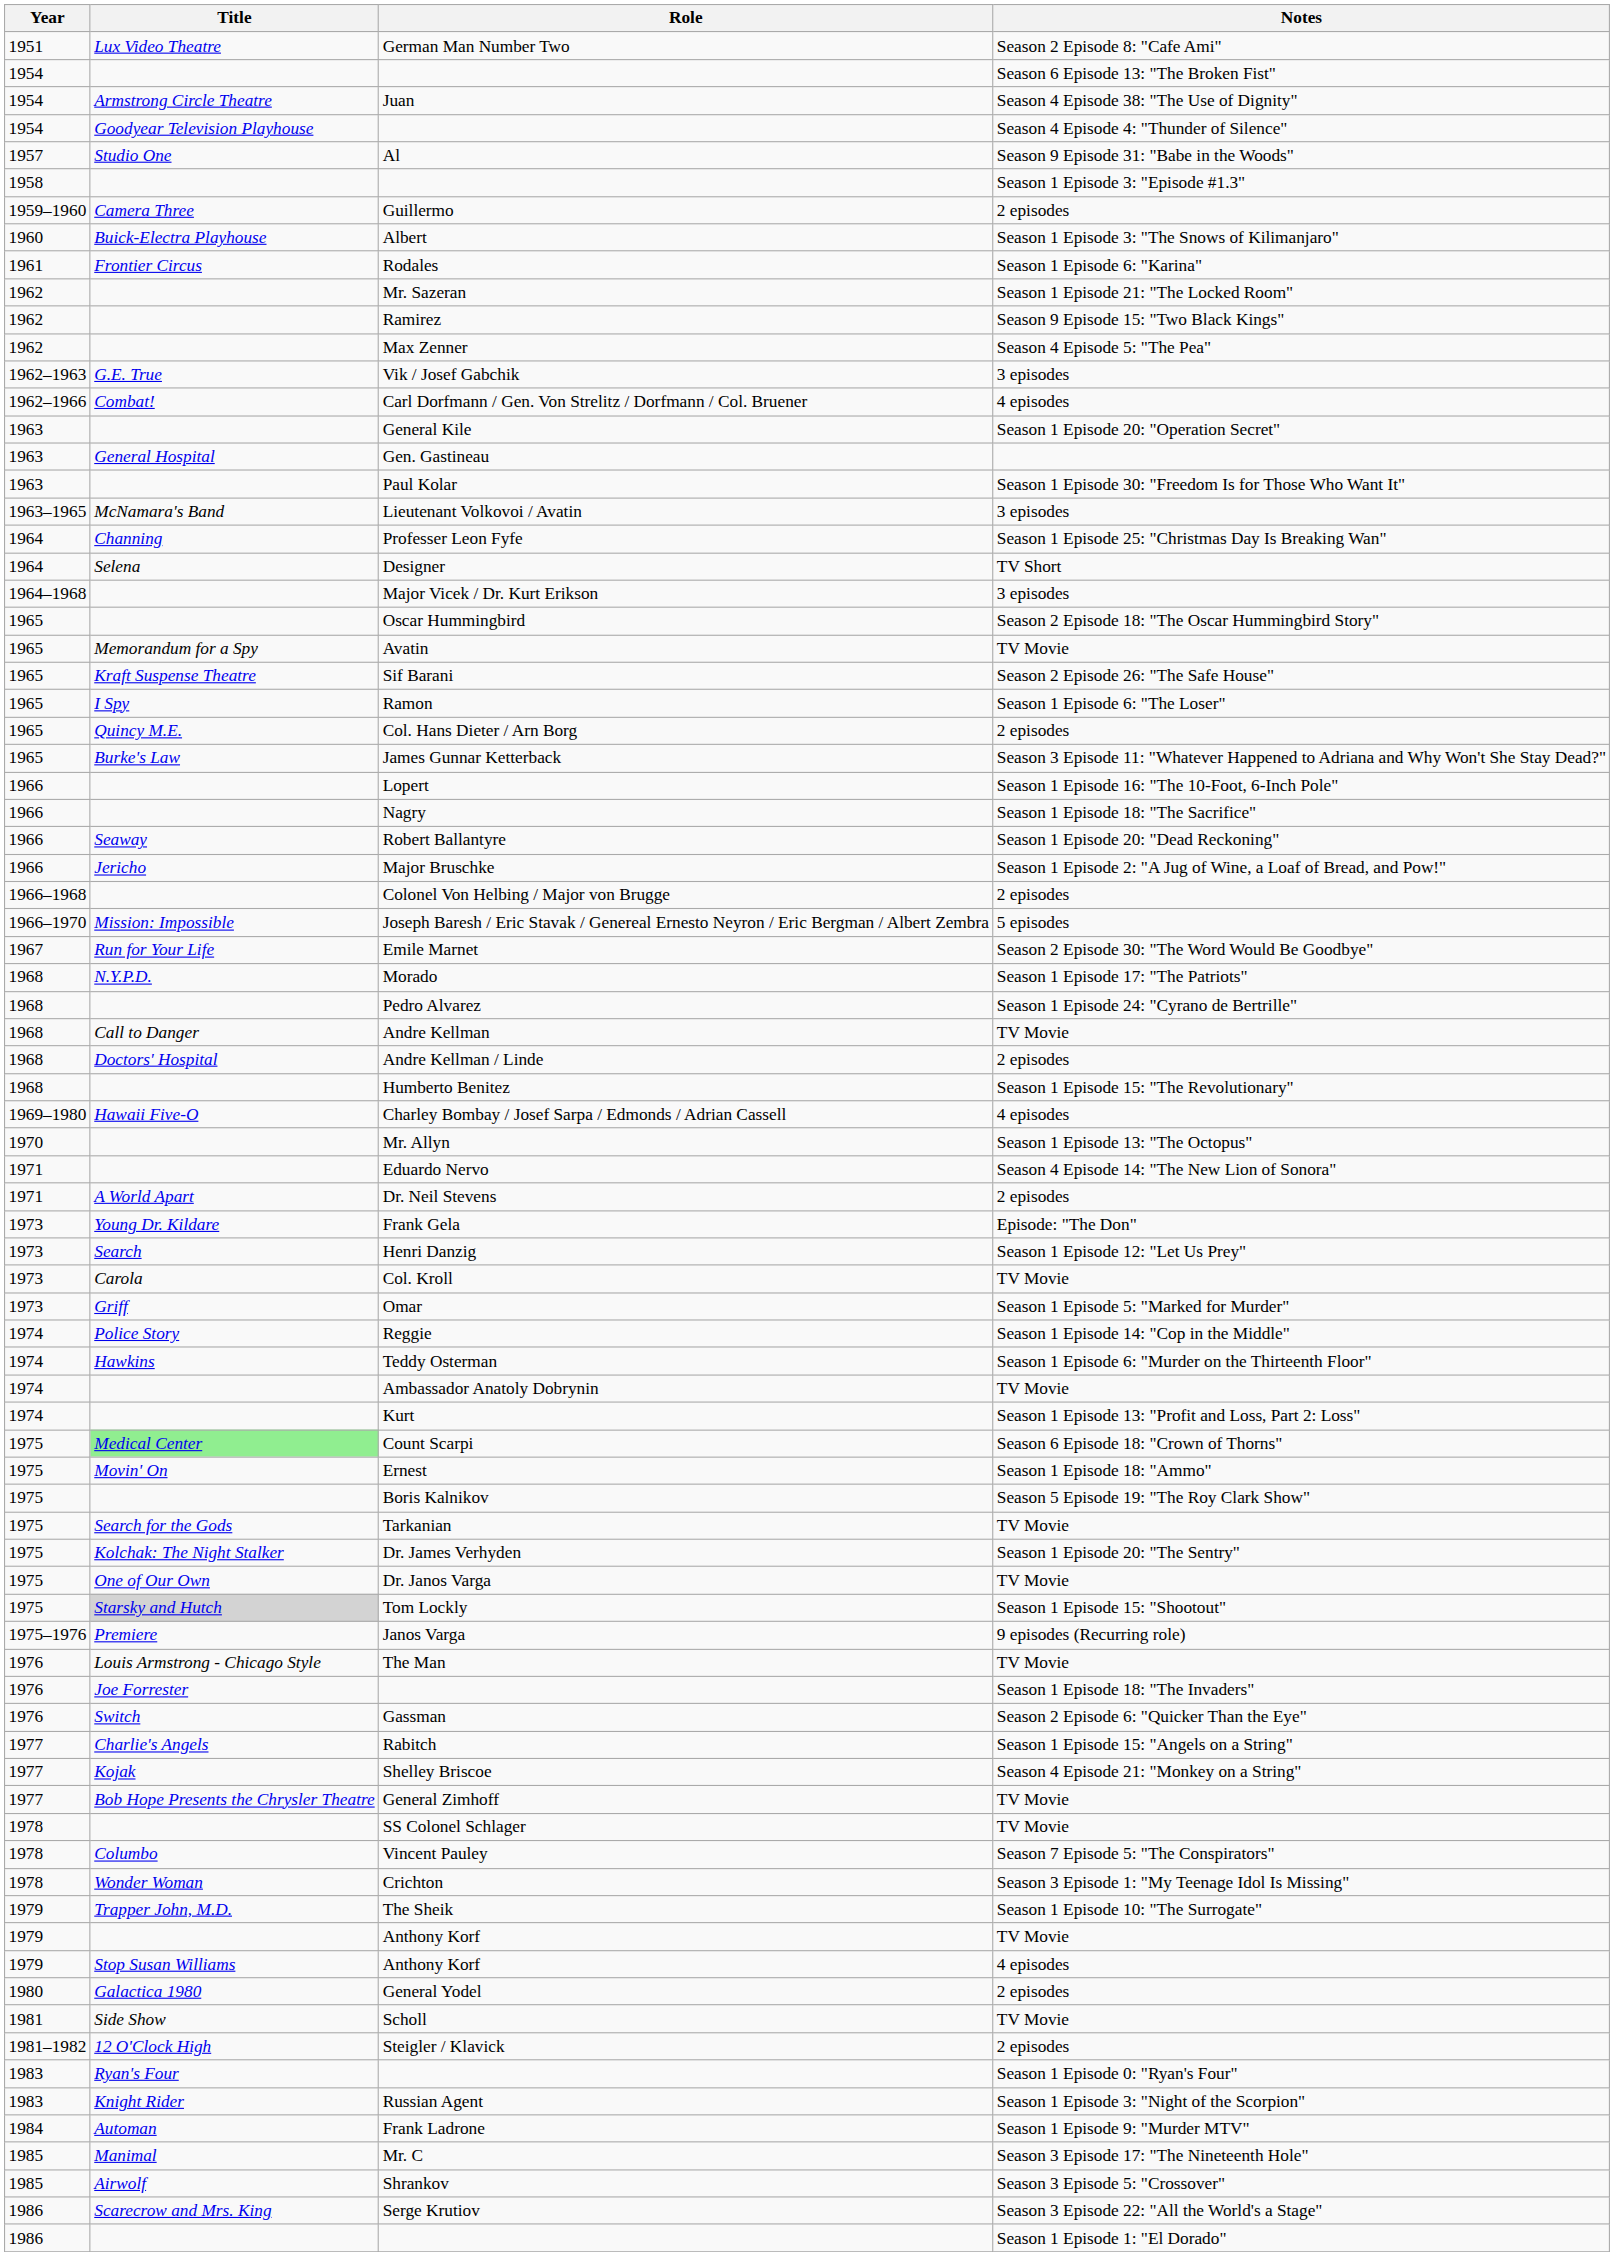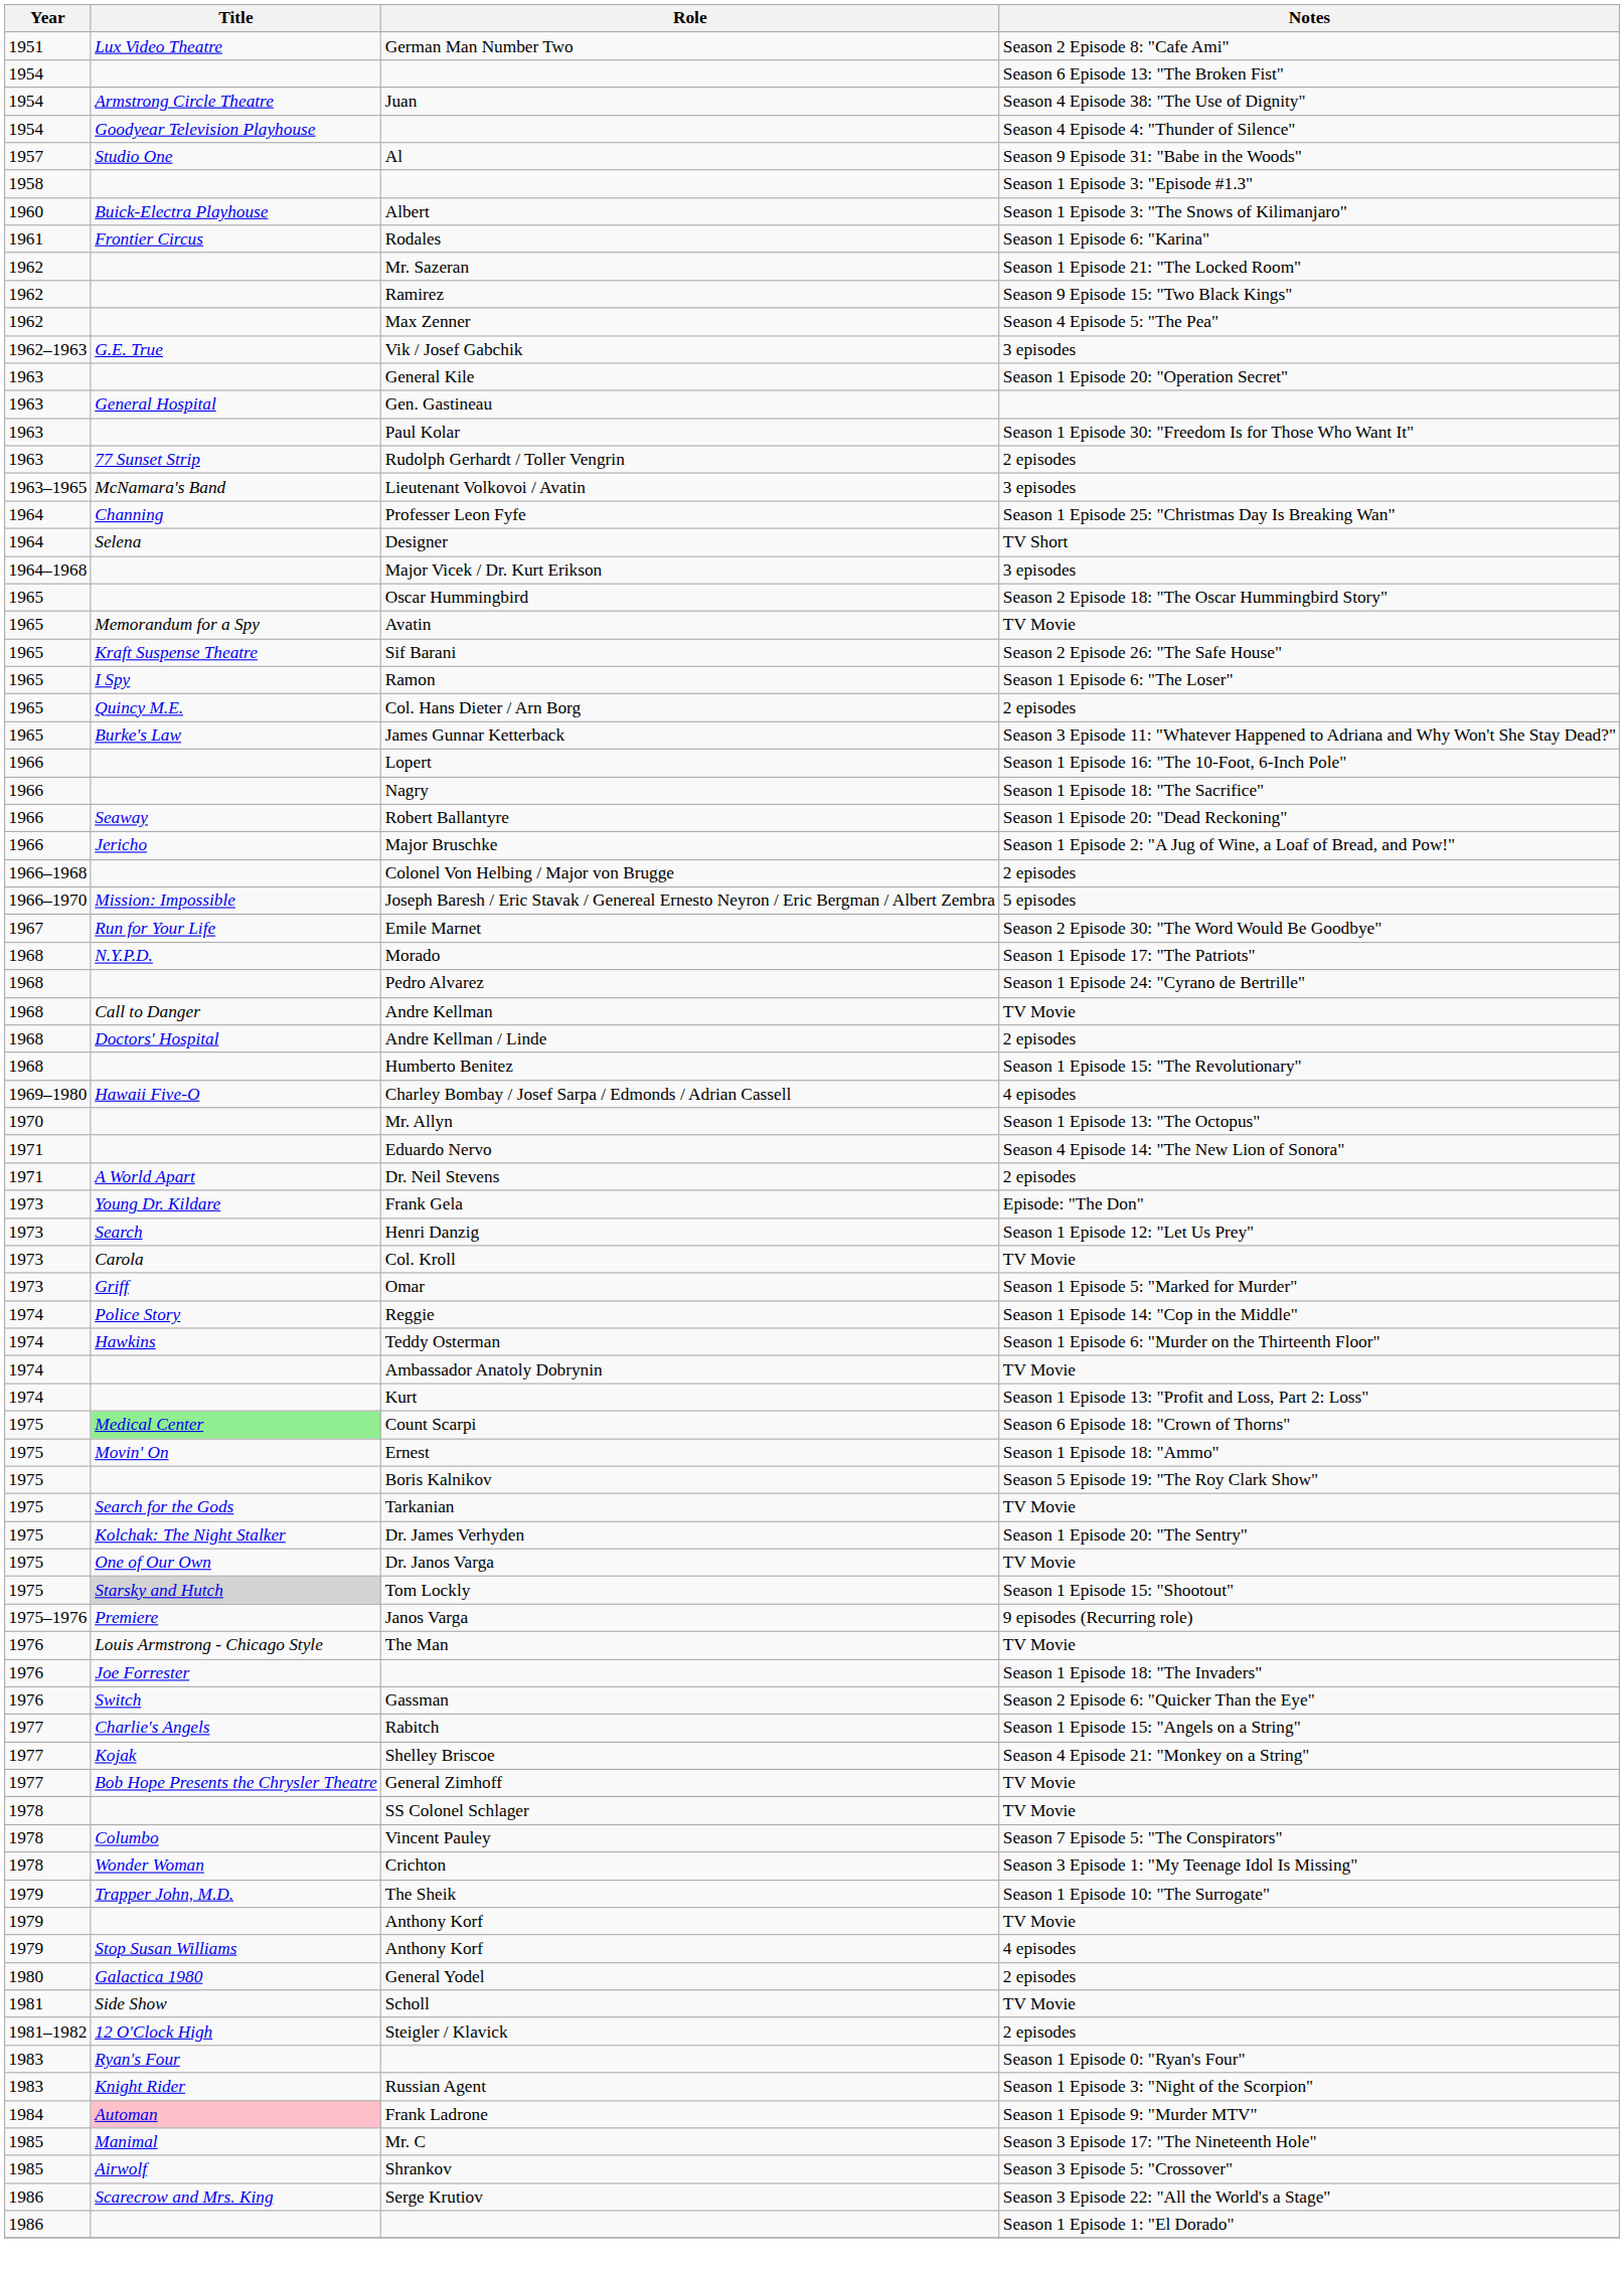- row: 1959–1960 | Camera Three | Guillermo | 2 episodes
- row: 1962–1966 | Combat! | Carl Dorfmann / Gen. Von Strelitz / Dorfmann / Col. Bruener | 4 episodes
+ row: 1963 | 77 Sunset Strip | Rudolph Gerhardt / Toller Vengrin | 2 episodes
Frank Ladrone | Title: no background -> pink background
